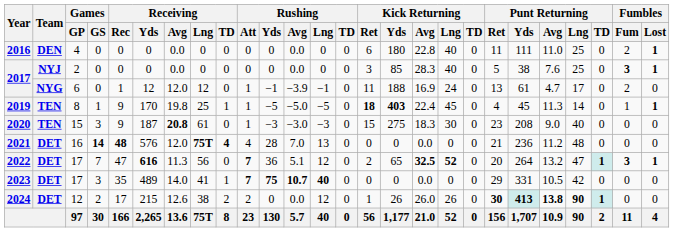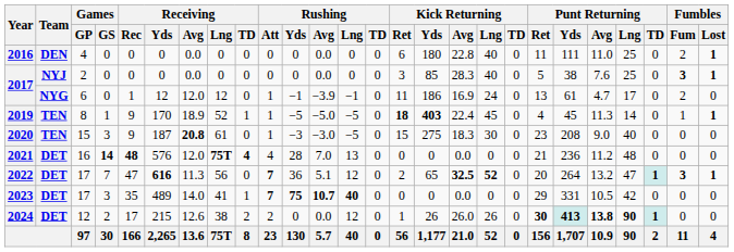2017 / 6 | Kick Returning / Yds: 188 -> 186
2019 | Receiving / Avg: 19.8 -> 18.9
2019 | Receiving / Lng: 25 -> 52
2020 | Rushing / Lng: −3 -> −5
